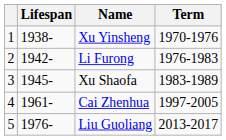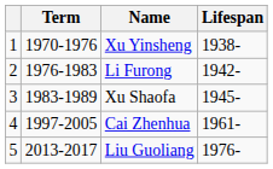columns swapped: Term <-> Lifespan
